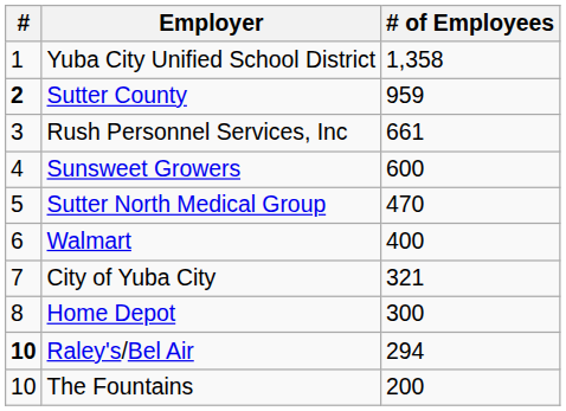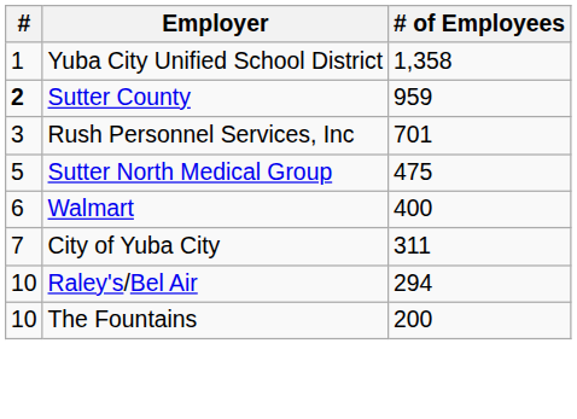Rush Personnel Services, Inc | # of Employees: 661 -> 701
- row: 4 | Sunsweet Growers | 600
Sutter North Medical Group | # of Employees: 470 -> 475
City of Yuba City | # of Employees: 321 -> 311
- row: 8 | Home Depot | 300
Raley's/Bel Air | #: bold -> normal
